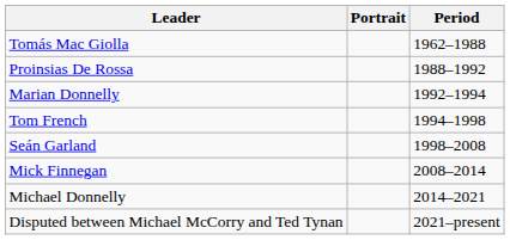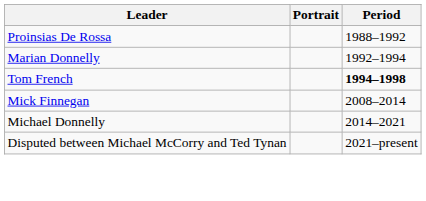- row: Tomás Mac Giolla | 1962–1988
Tom French | Period: normal -> bold
- row: Seán Garland | 1998–2008
